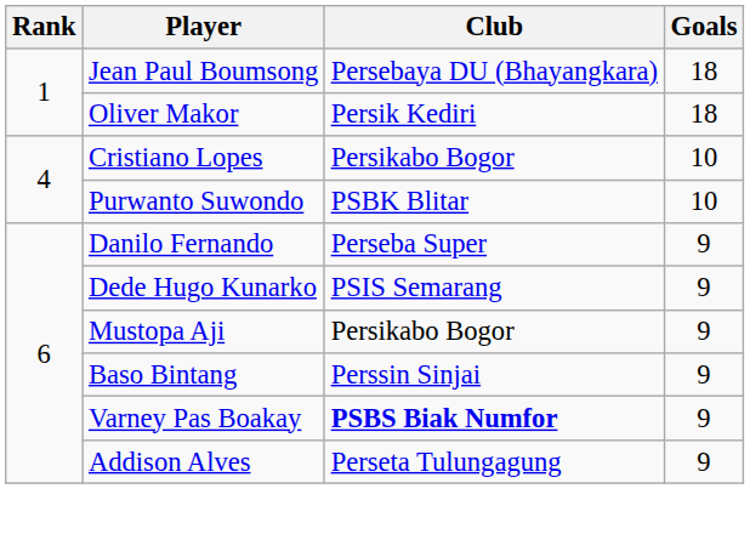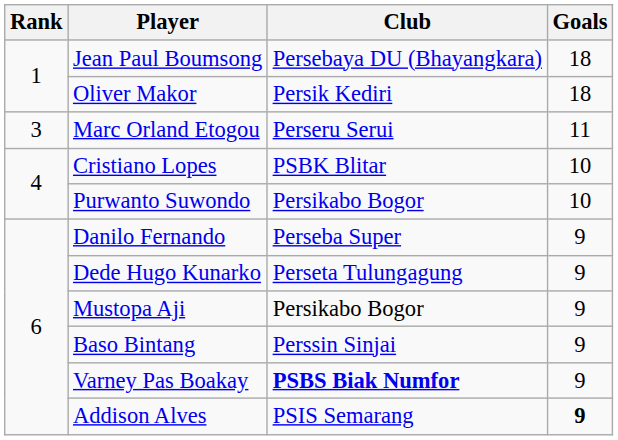+ row: 3 | Marc Orland Etogou | Perseru Serui | 11
Cristiano Lopes | Club: Persikabo Bogor -> PSBK Blitar
Purwanto Suwondo | Club: PSBK Blitar -> Persikabo Bogor
Dede Hugo Kunarko | Club: PSIS Semarang -> Perseta Tulungagung
Addison Alves | Club: Perseta Tulungagung -> PSIS Semarang
Addison Alves | Goals: normal -> bold
